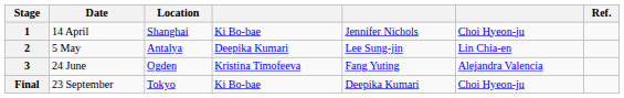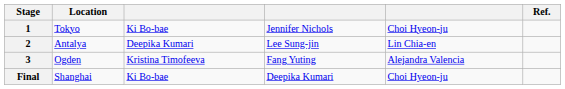- column: Date | 14 April | 5 May | 24 June | 23 September
1 | Location: Shanghai -> Tokyo
Final | Location: Tokyo -> Shanghai
